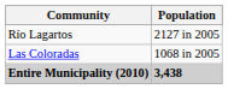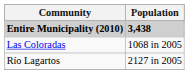rows swapped: Entire Municipality (2010) <-> Río Lagartos
